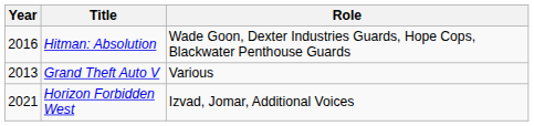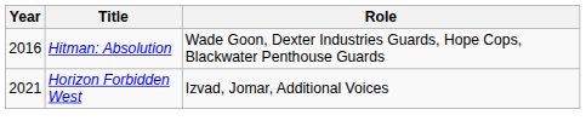- row: 2013 | Grand Theft Auto V | Various
